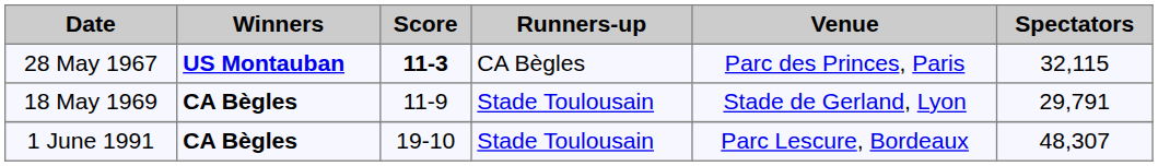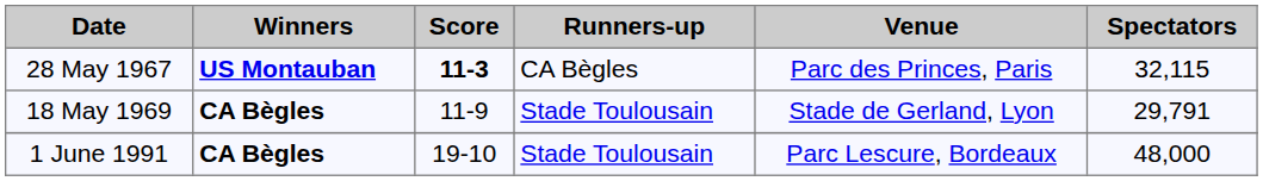1 June 1991 | Spectators: 48,307 -> 48,000
